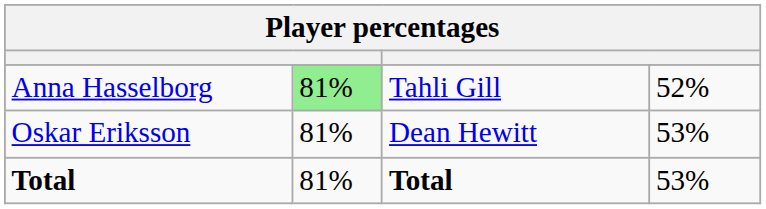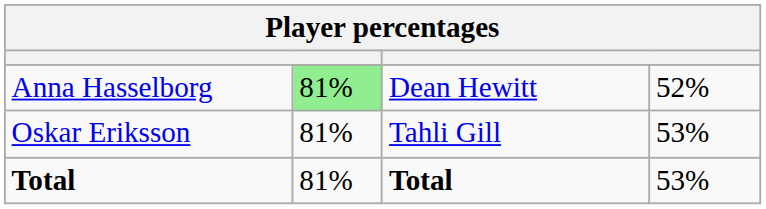Anna Hasselborg | column 3: Tahli Gill -> Dean Hewitt
Oskar Eriksson | column 3: Dean Hewitt -> Tahli Gill
